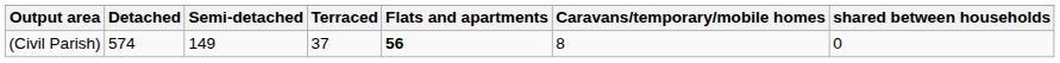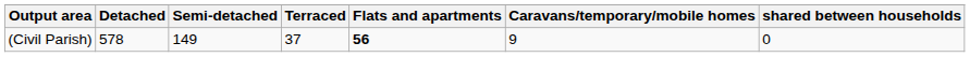(Civil Parish) | Detached: 574 -> 578
(Civil Parish) | Caravans/temporary/mobile homes: 8 -> 9
